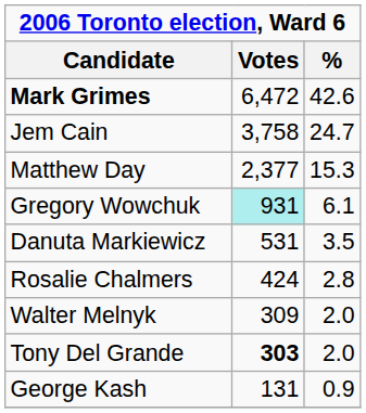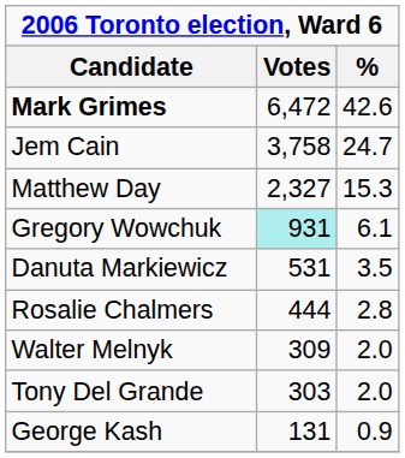Matthew Day | Votes: 2,377 -> 2,327
Rosalie Chalmers | Votes: 424 -> 444
Tony Del Grande | Votes: bold -> normal
